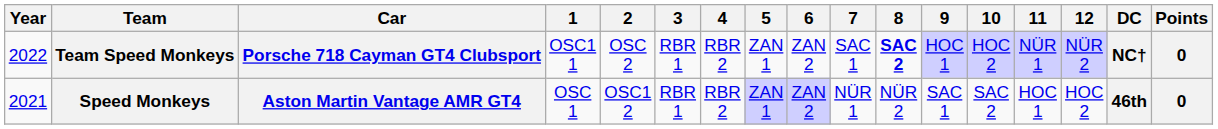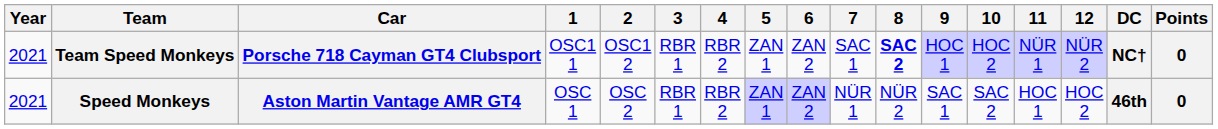Team Speed Monkeys | Year: 2022 -> 2021
Team Speed Monkeys | 2: OSC 2 -> OSC1 2
Speed Monkeys | 2: OSC1 2 -> OSC 2
